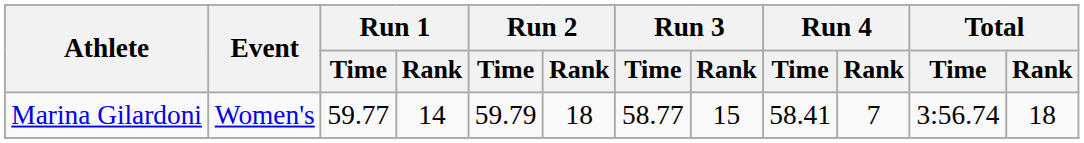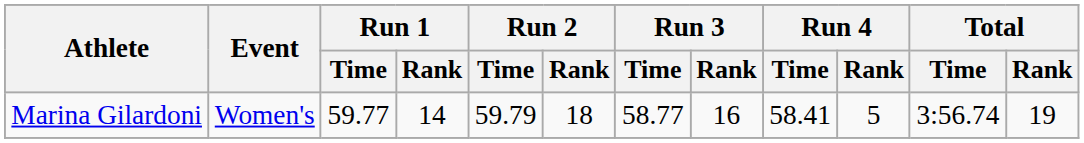Marina Gilardoni | Run 3 / Rank: 15 -> 16
Marina Gilardoni | Run 4 / Rank: 7 -> 5
Marina Gilardoni | Total / Rank: 18 -> 19
